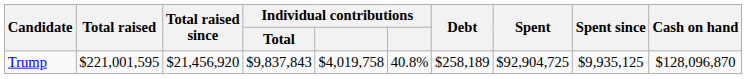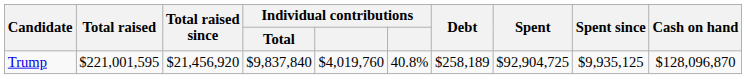Trump | Individual contributions / Total: $9,837,843 -> $9,837,840
Trump | column 5: $4,019,758 -> $4,019,760
